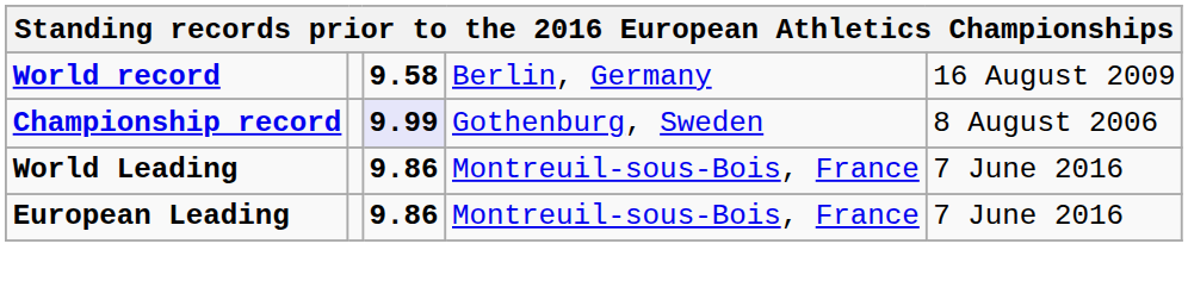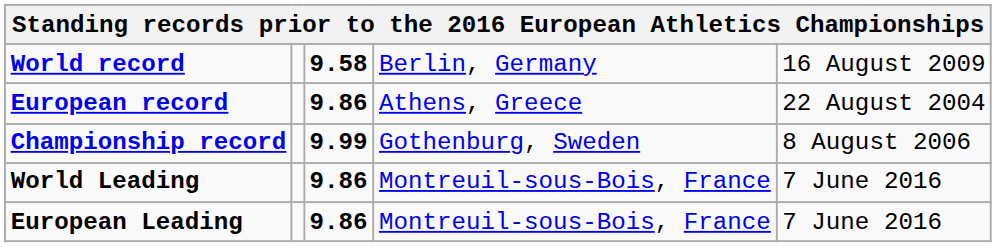+ row: European record | 9.86 | Athens, Greece | 22 August 2004
Championship record | column 3: lavender background -> no background
